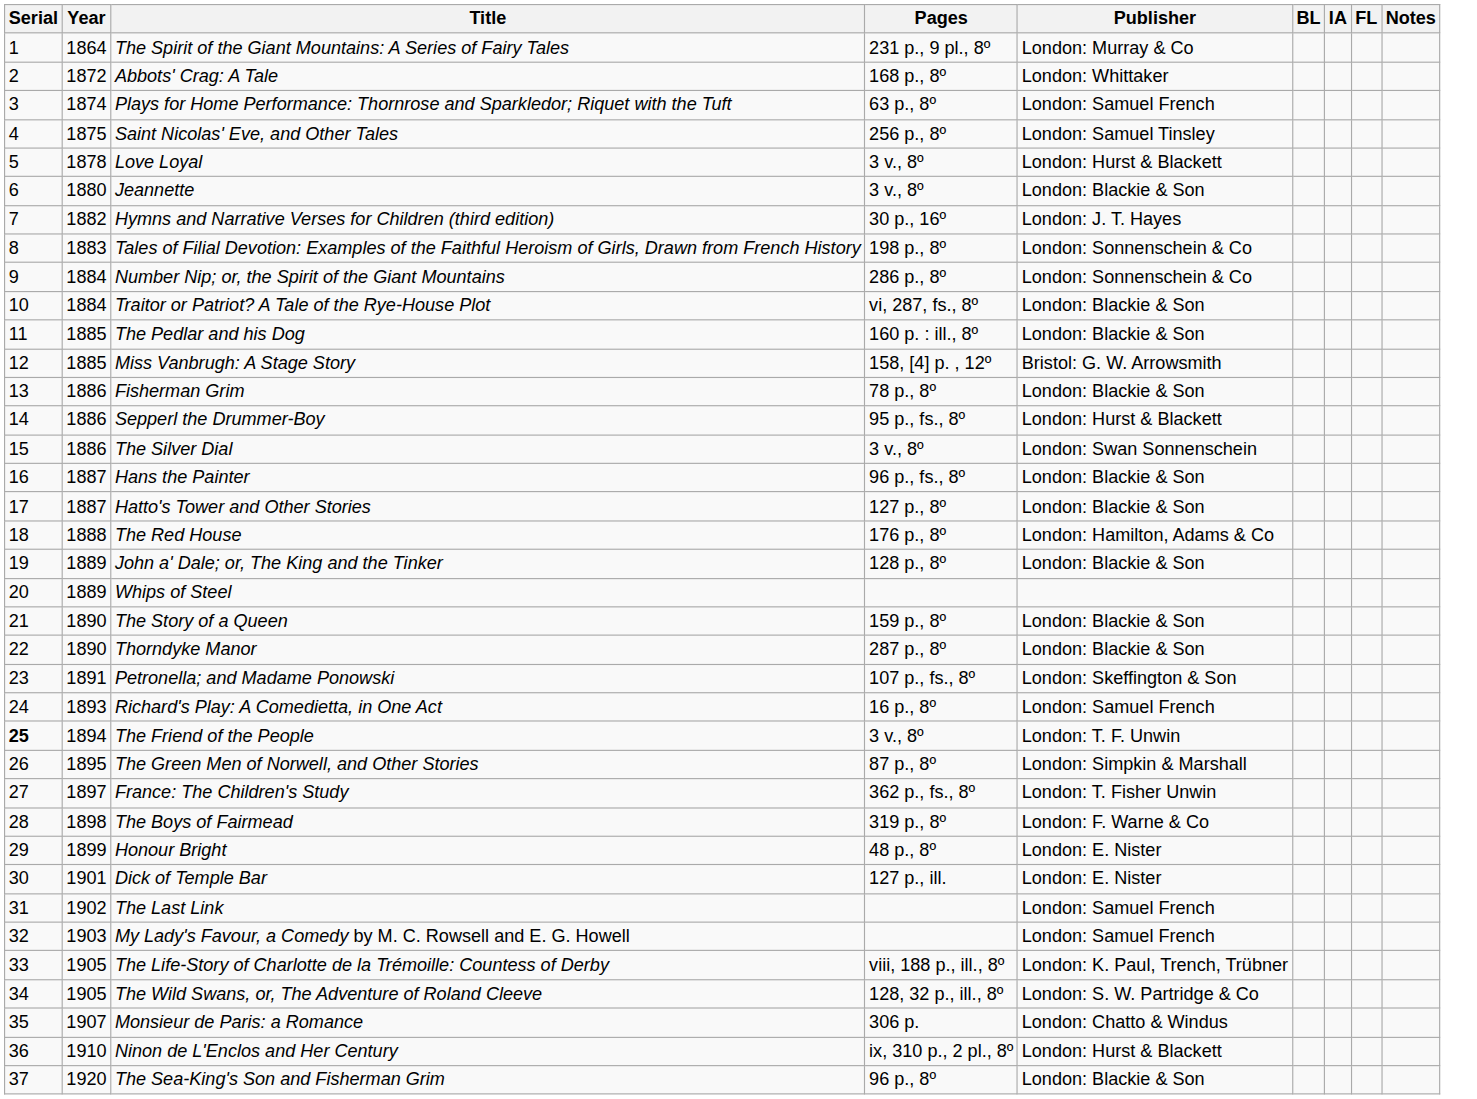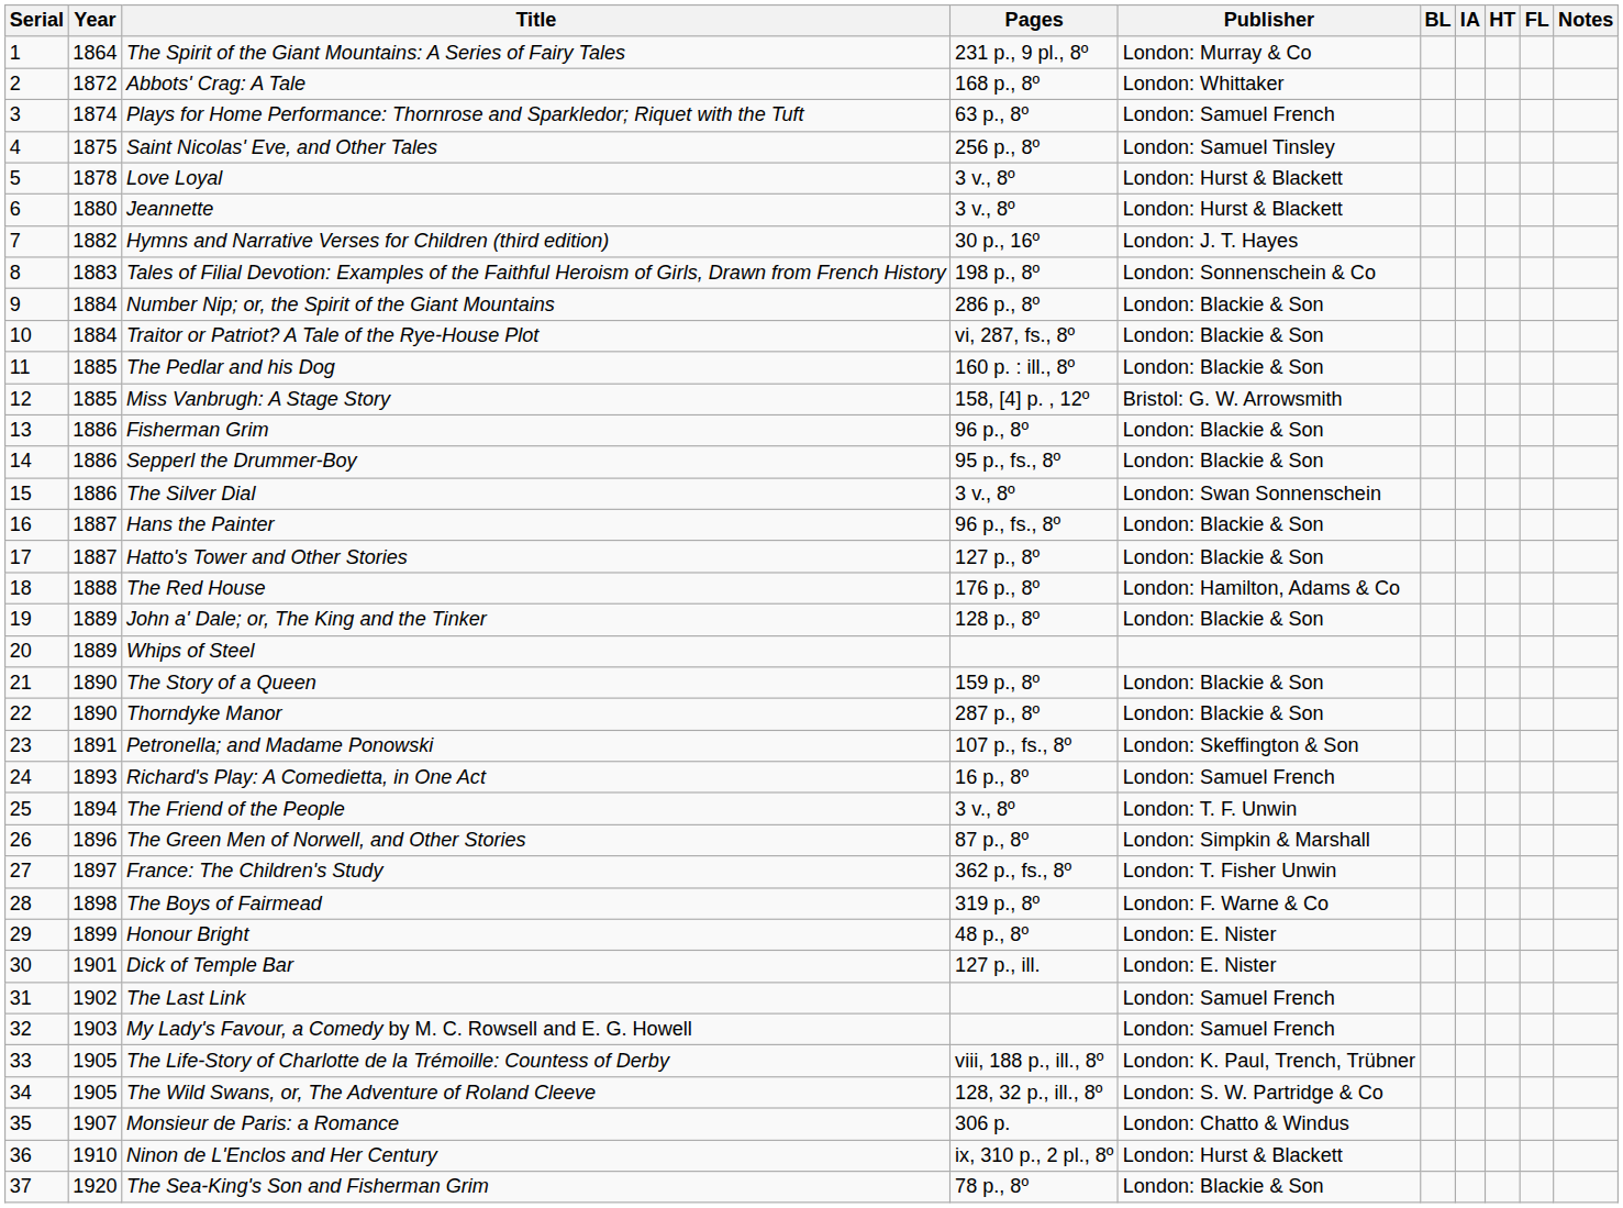+ column: HT
Jeannette | Publisher: London: Blackie & Son -> London: Hurst & Blackett
Number Nip; or, the Spirit of the Giant Mountains | Publisher: London: Sonnenschein & Co -> London: Blackie & Son
Fisherman Grim | Pages: 78 p., 8º -> 96 p., 8º
Sepperl the Drummer-Boy | Publisher: London: Hurst & Blackett -> London: Blackie & Son
The Friend of the People | Serial: bold -> normal
The Green Men of Norwell, and Other Stories | Year: 1895 -> 1896
The Sea-King's Son and Fisherman Grim | Pages: 96 p., 8º -> 78 p., 8º
